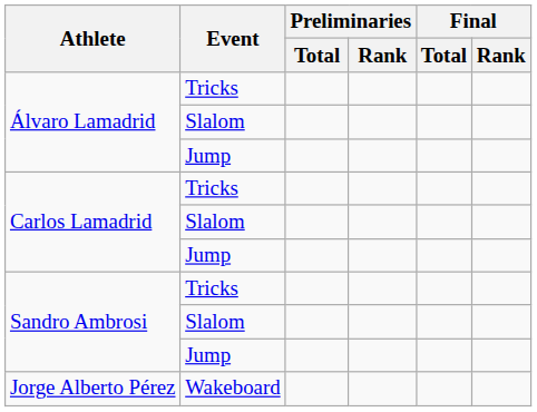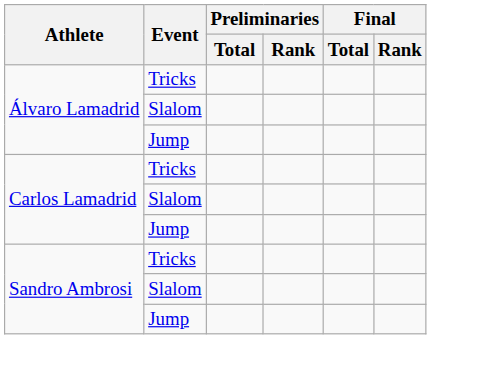- row: Jorge Alberto Pérez | Wakeboard
